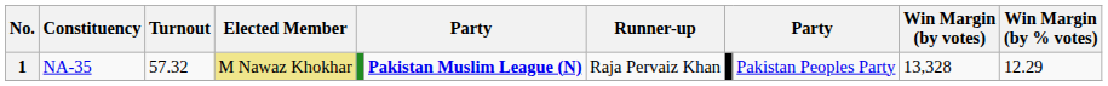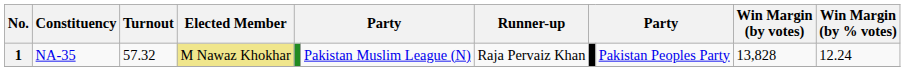1 | column 6: bold -> normal
1 | Win Margin (by votes): 13,328 -> 13,828
1 | Win Margin (by % votes): 12.29 -> 12.24
